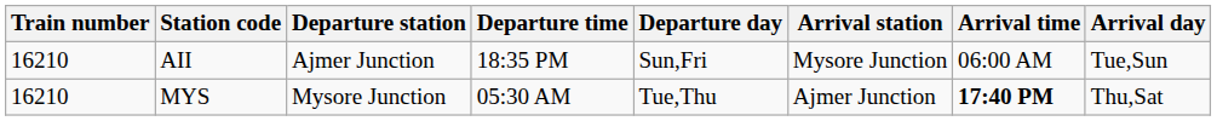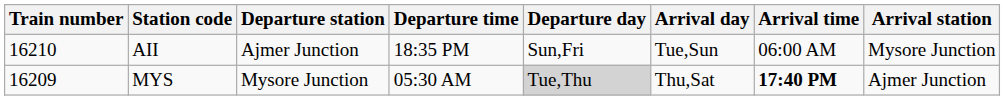columns swapped: Arrival station <-> Arrival day
MYS | Train number: 16210 -> 16209
MYS | Departure day: no background -> lightgrey background
